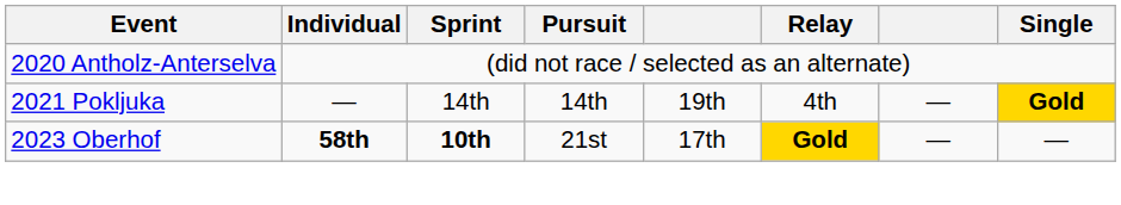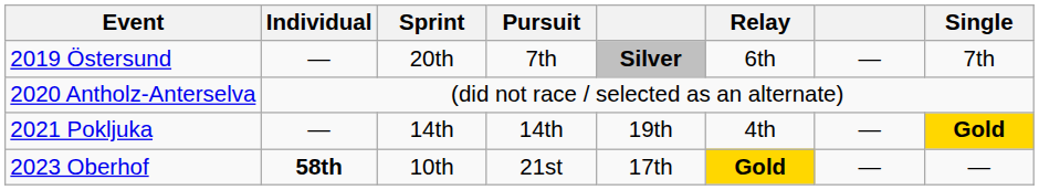+ row: 2019 Östersund | — | 20th | 7th | Silver | 6th | — | 7th
2023 Oberhof | Sprint: bold -> normal
